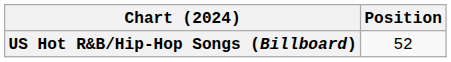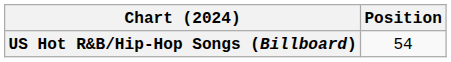US Hot R&B/Hip-Hop Songs (Billboard) | Position: 52 -> 54
